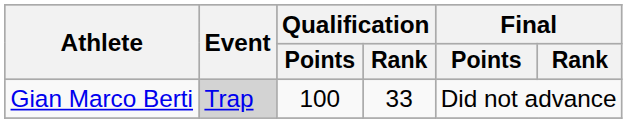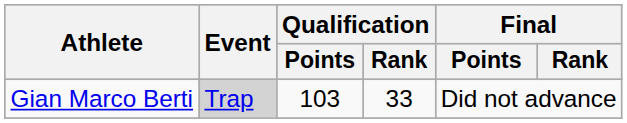Gian Marco Berti | Qualification / Points: 100 -> 103
